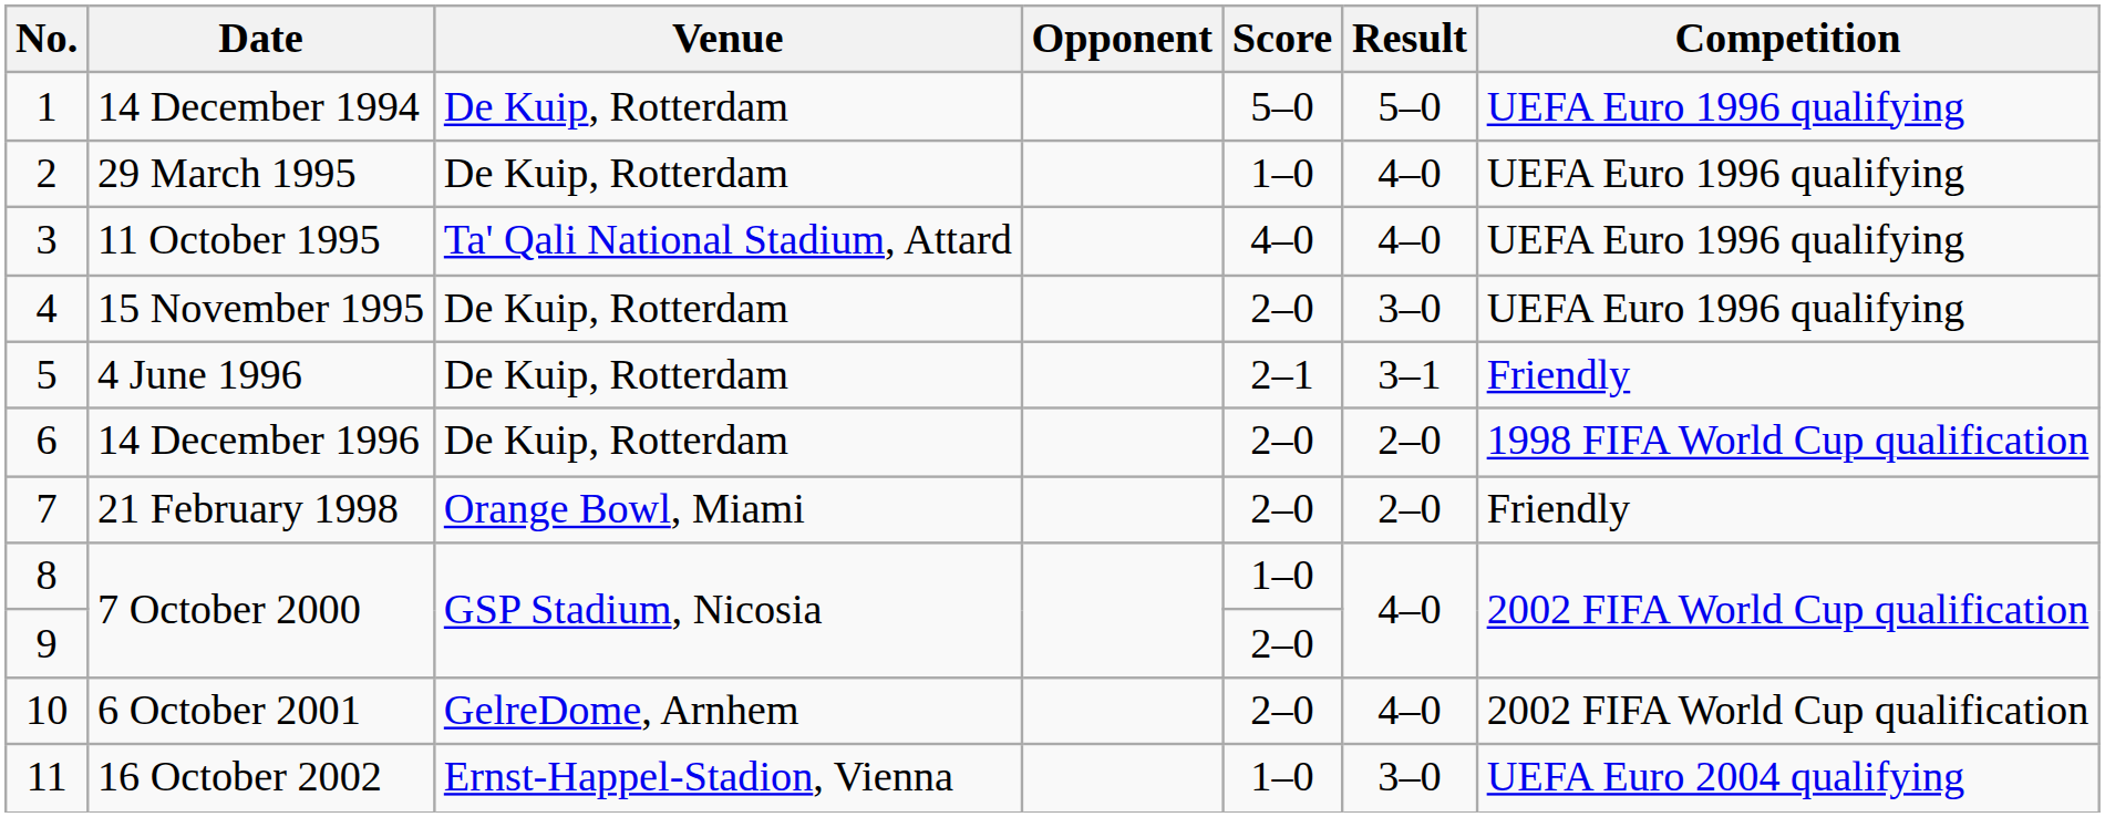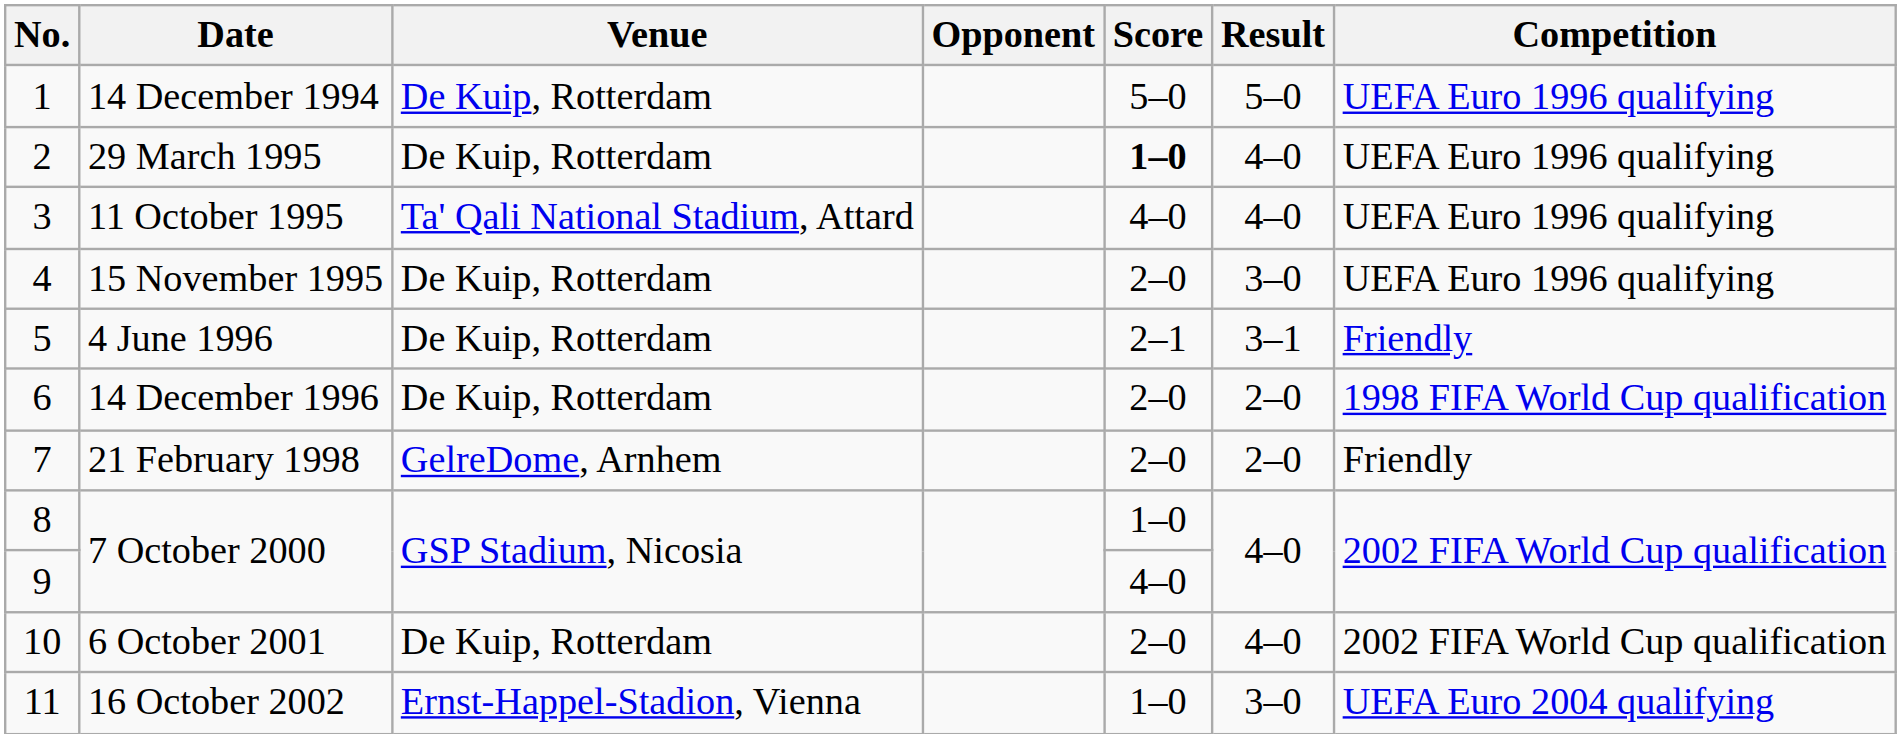29 March 1995 | Score: normal -> bold
21 February 1998 | Venue: Orange Bowl, Miami -> GelreDome, Arnhem
9 / 7 October 2000 | Score: 2–0 -> 4–0
6 October 2001 | Venue: GelreDome, Arnhem -> De Kuip, Rotterdam
